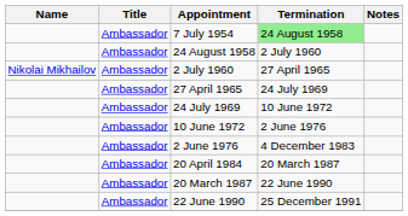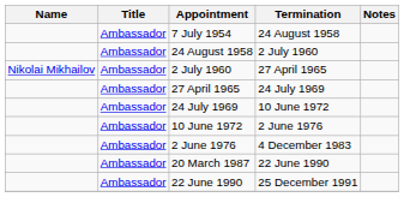7 July 1954 | Termination: lightgreen background -> no background
- row: Ambassador | 20 April 1984 | 20 March 1987
